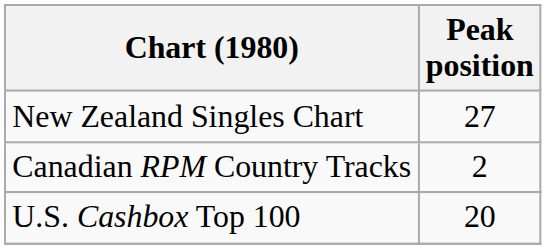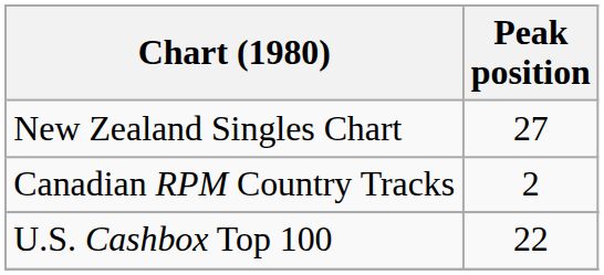U.S. Cashbox Top 100 | Peak position: 20 -> 22
